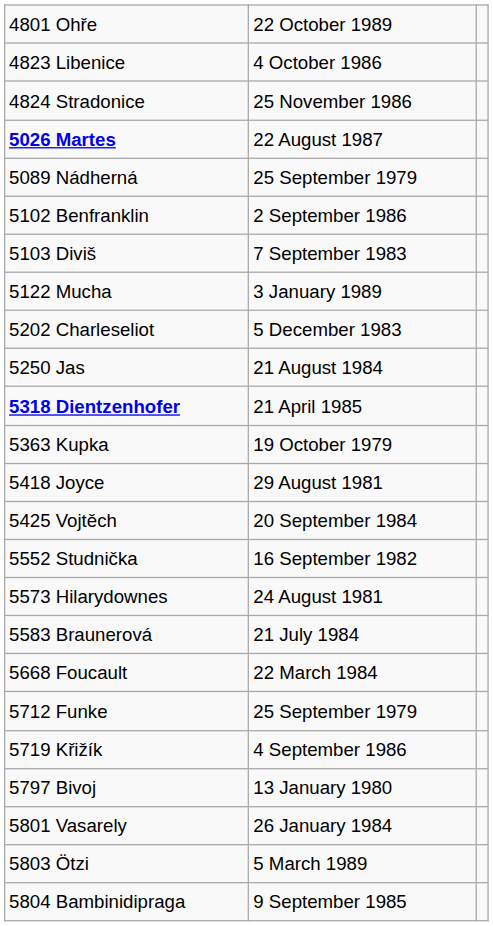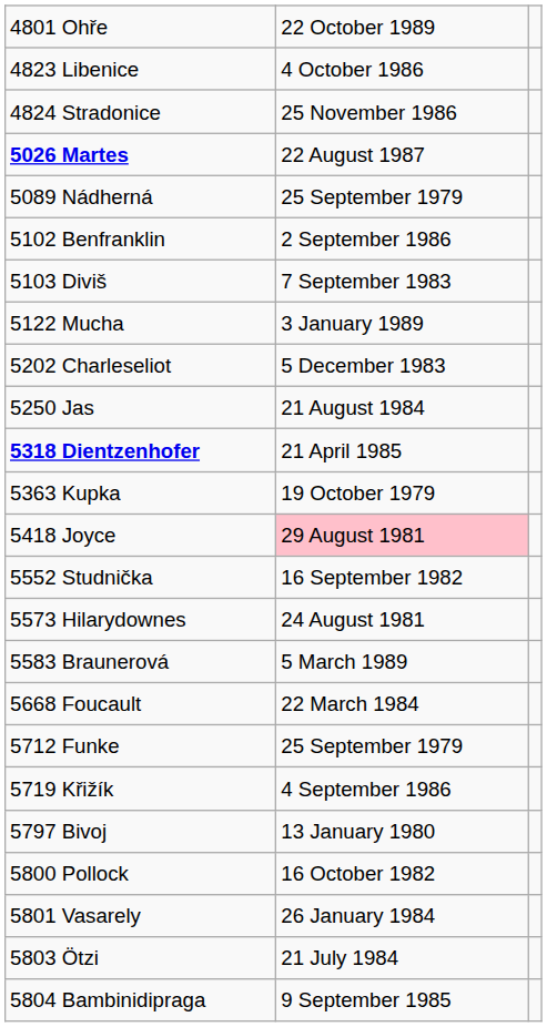5418 Joyce | column 2: no background -> pink background
- row: 5425 Vojtěch | 20 September 1984
5583 Braunerová | column 2: 21 July 1984 -> 5 March 1989
+ row: 5800 Pollock | 16 October 1982
5803 Ötzi | column 2: 5 March 1989 -> 21 July 1984
